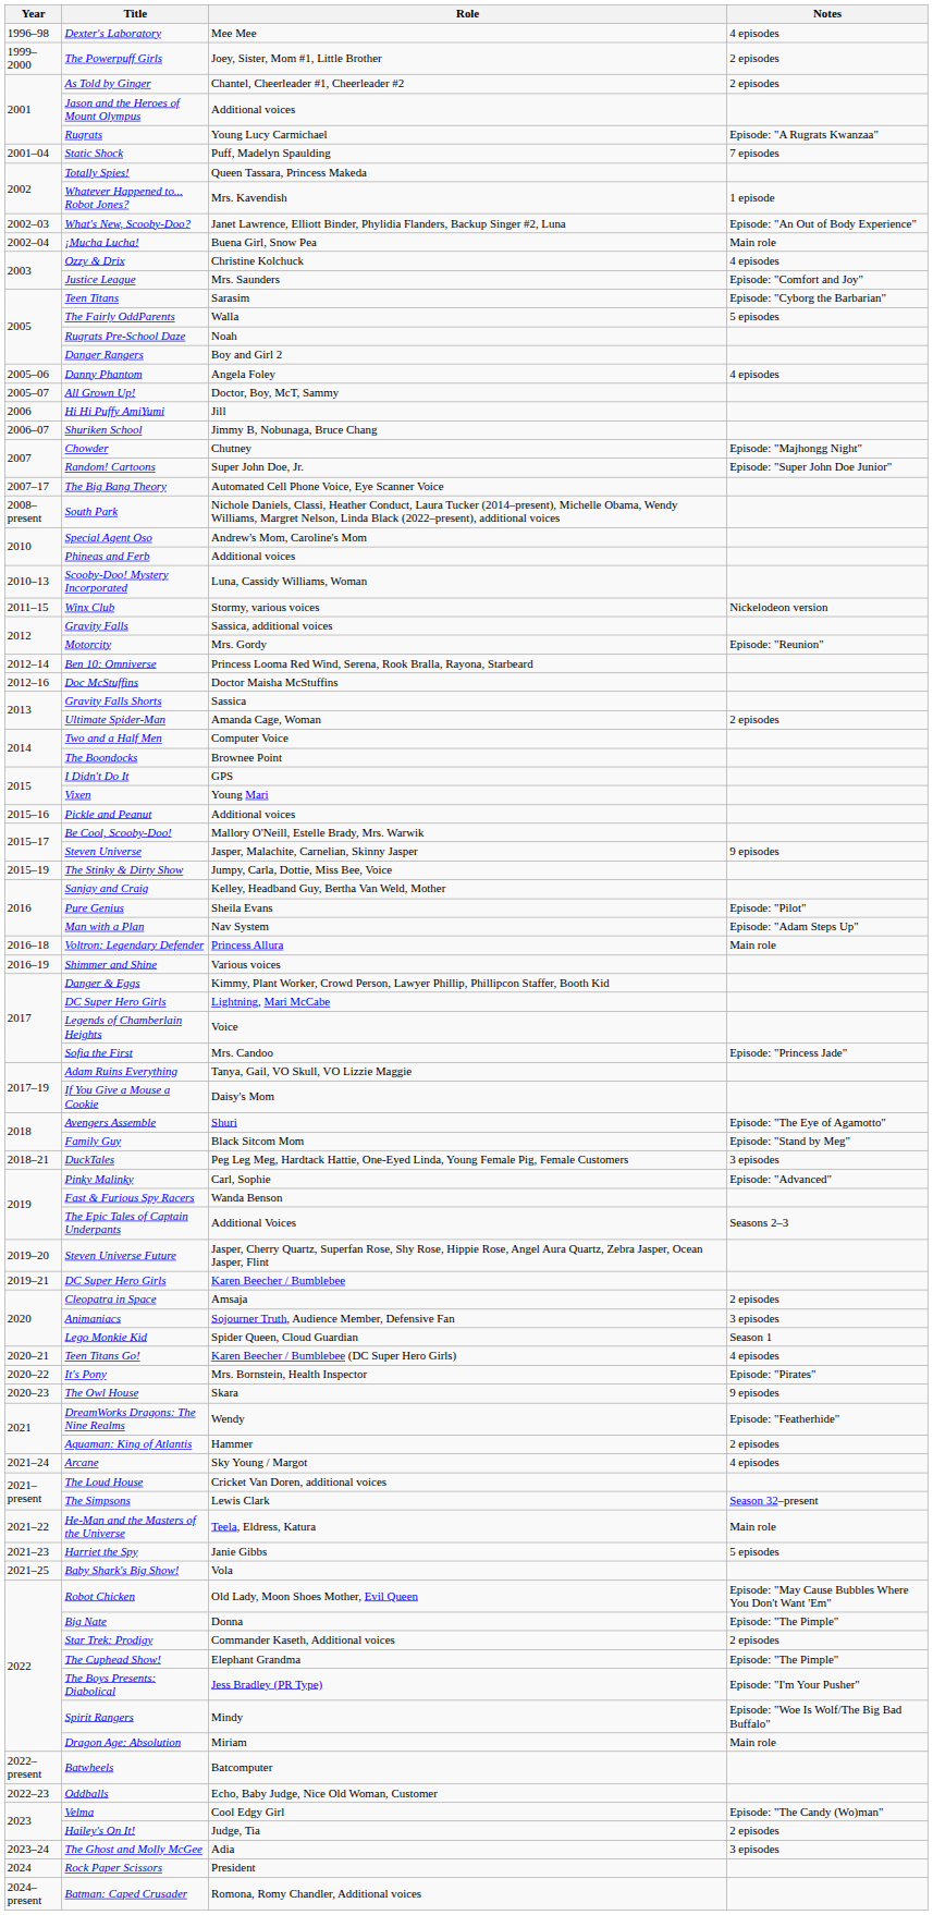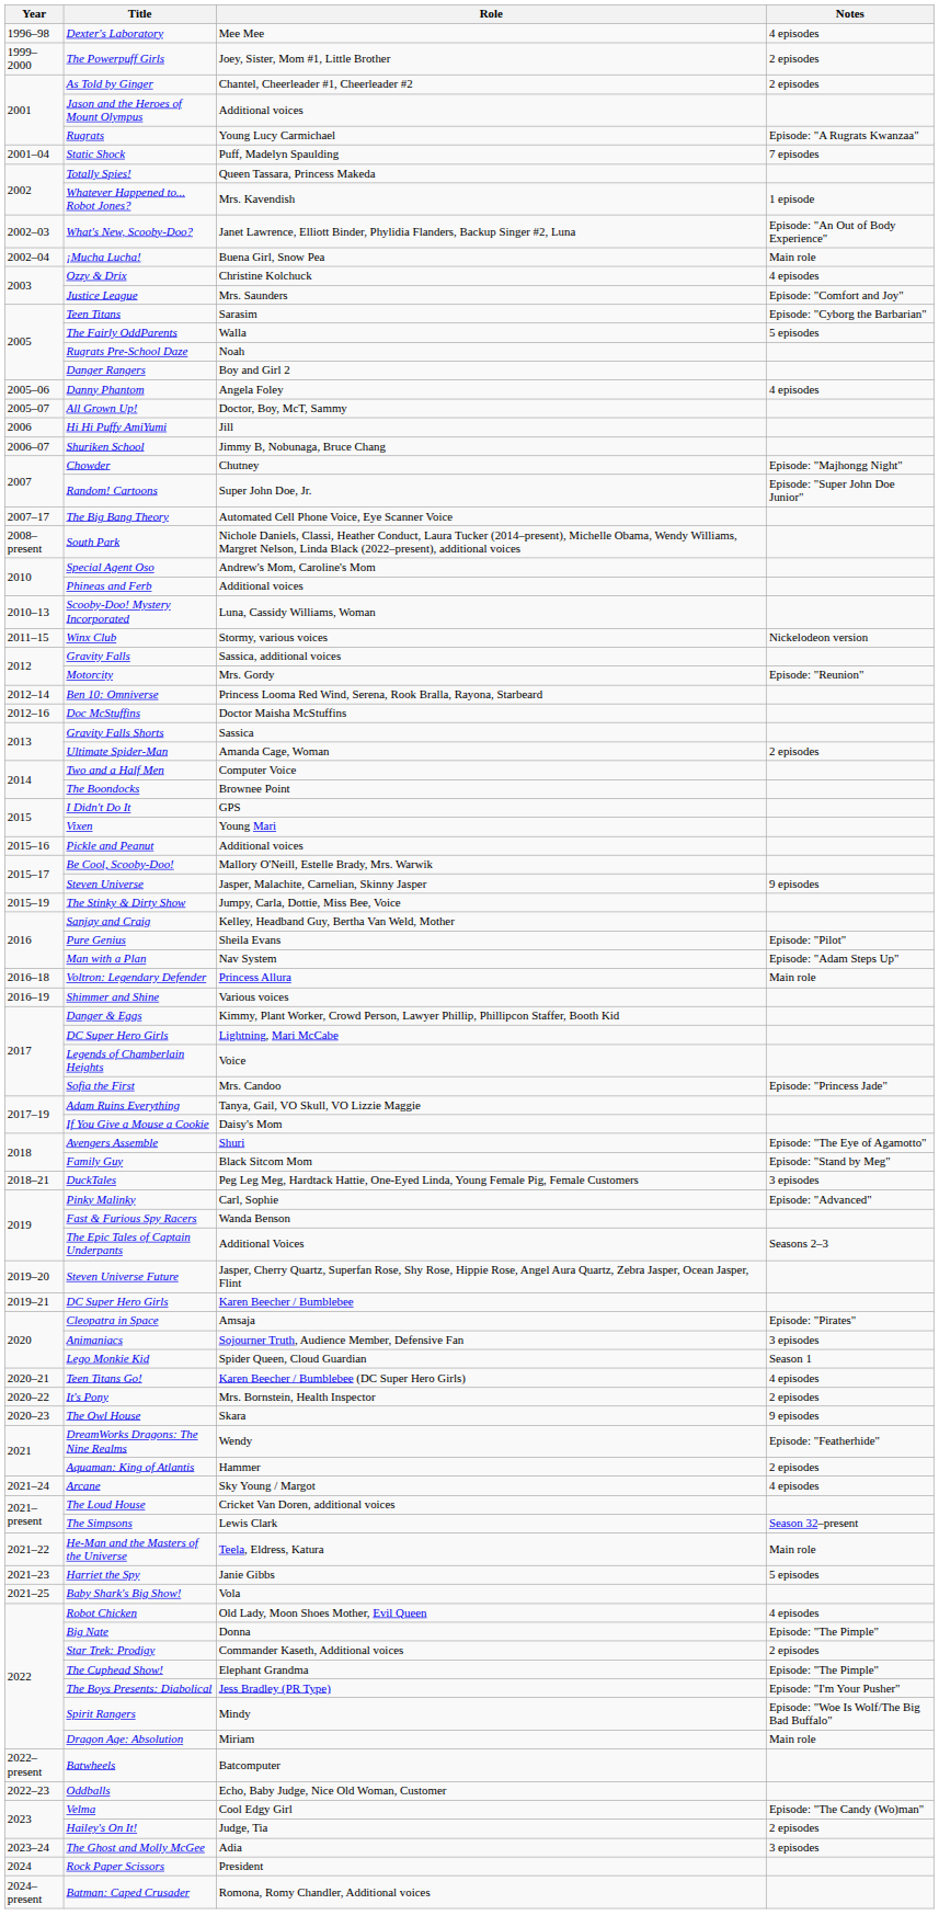Cleopatra in Space | Notes: 2 episodes -> Episode: "Pirates"
It's Pony | Notes: Episode: "Pirates" -> 2 episodes
Robot Chicken | Notes: Episode: "May Cause Bubbles Where You Don't Want 'Em" -> 4 episodes
